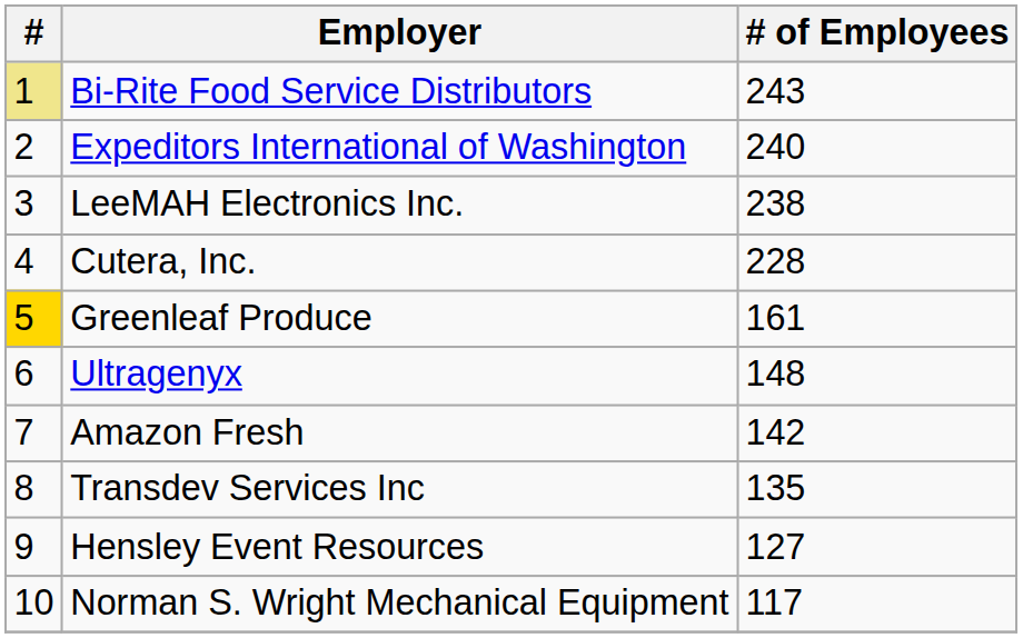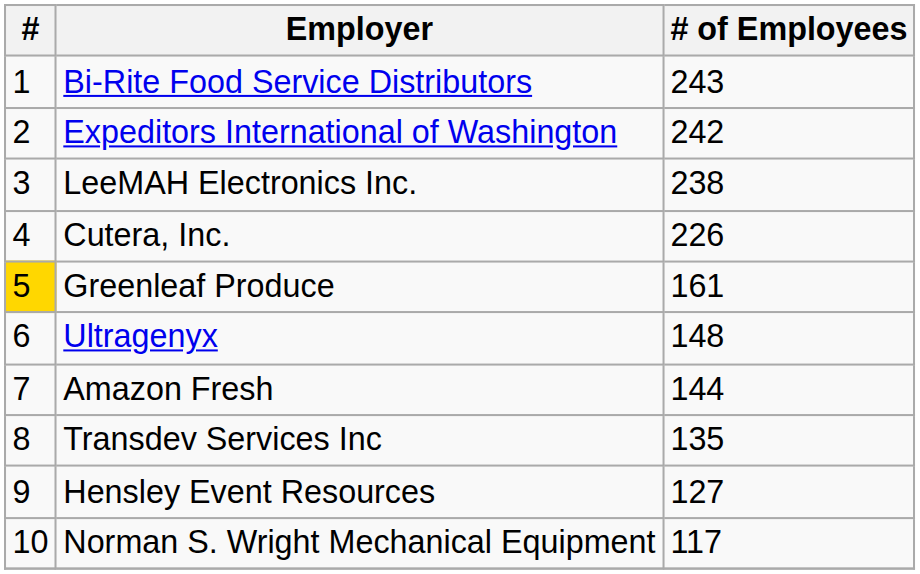Bi-Rite Food Service Distributors | #: khaki background -> no background
Expeditors International of Washington | # of Employees: 240 -> 242
Cutera, Inc. | # of Employees: 228 -> 226
Amazon Fresh | # of Employees: 142 -> 144
